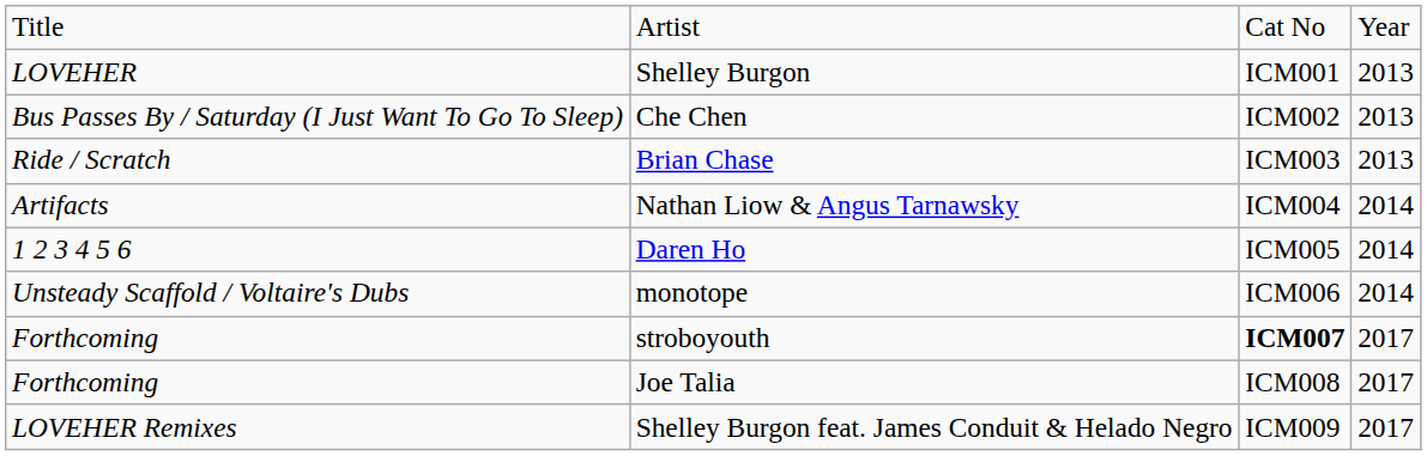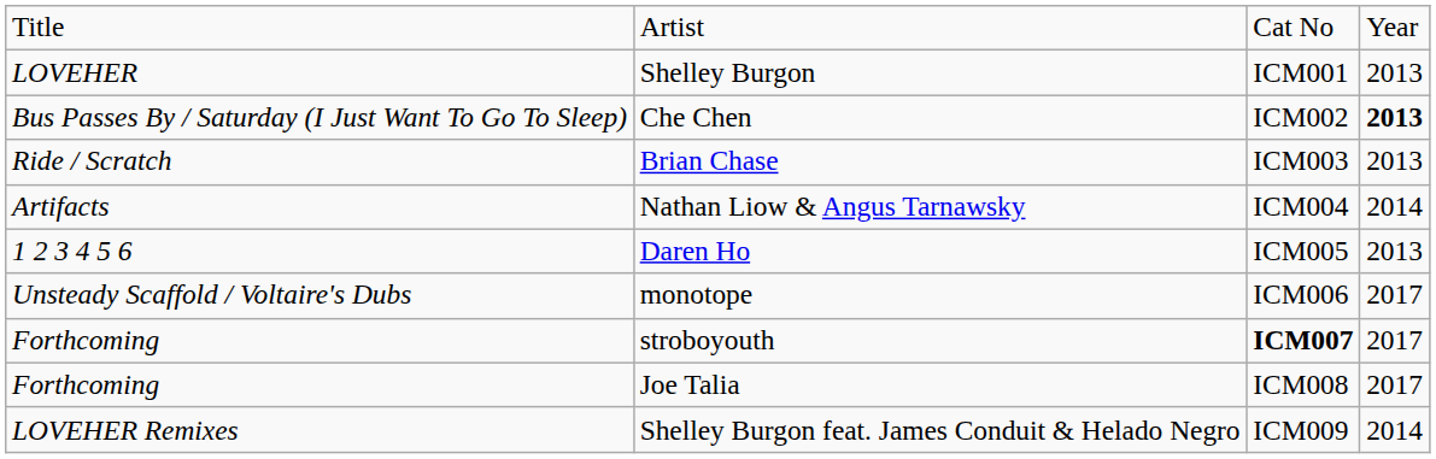Che Chen | column 4: normal -> bold
Daren Ho | column 4: 2014 -> 2013
monotope | column 4: 2014 -> 2017
Shelley Burgon feat. James Conduit & Helado Negro | column 4: 2017 -> 2014
